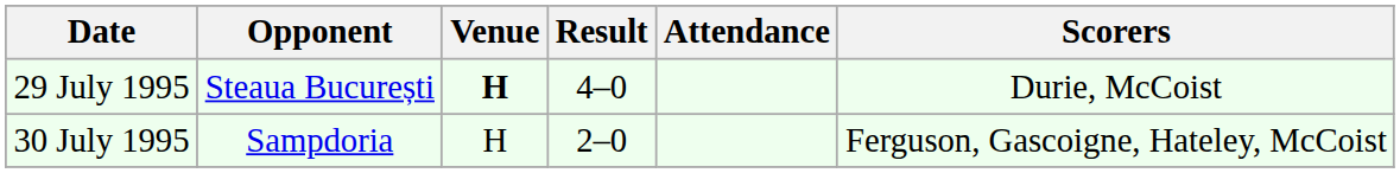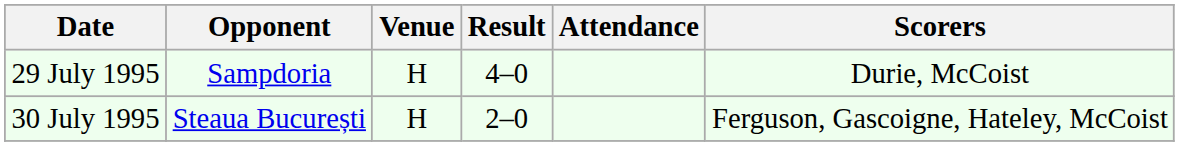29 July 1995 | Opponent: Steaua București -> Sampdoria
29 July 1995 | Venue: bold -> normal
30 July 1995 | Opponent: Sampdoria -> Steaua București
